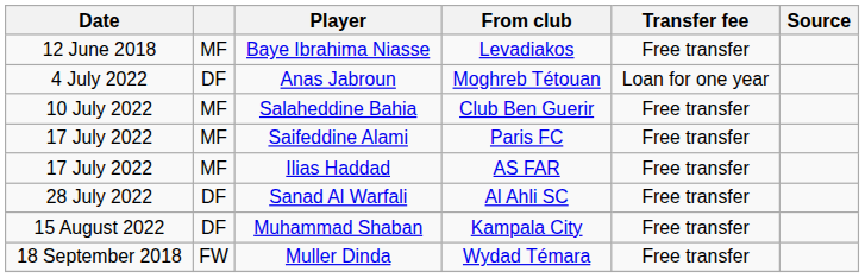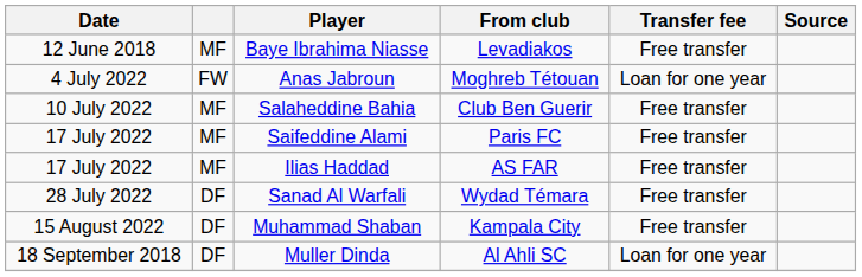Anas Jabroun | column 2: DF -> FW
Sanad Al Warfali | From club: Al Ahli SC -> Wydad Témara
Muller Dinda | column 2: FW -> DF
Muller Dinda | From club: Wydad Témara -> Al Ahli SC
Muller Dinda | Transfer fee: Free transfer -> Loan for one year
